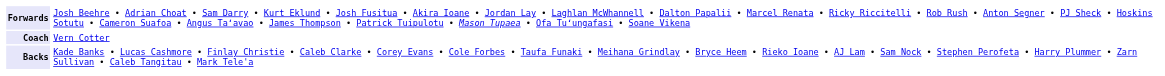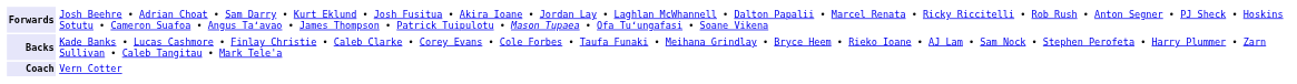rows swapped: Backs <-> Coach
